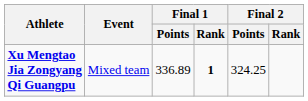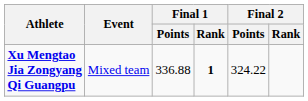Xu Mengtao Jia Zongyang Qi Guangpu | Final 1 / Points: 336.89 -> 336.88
Xu Mengtao Jia Zongyang Qi Guangpu | Final 2 / Points: 324.25 -> 324.22
